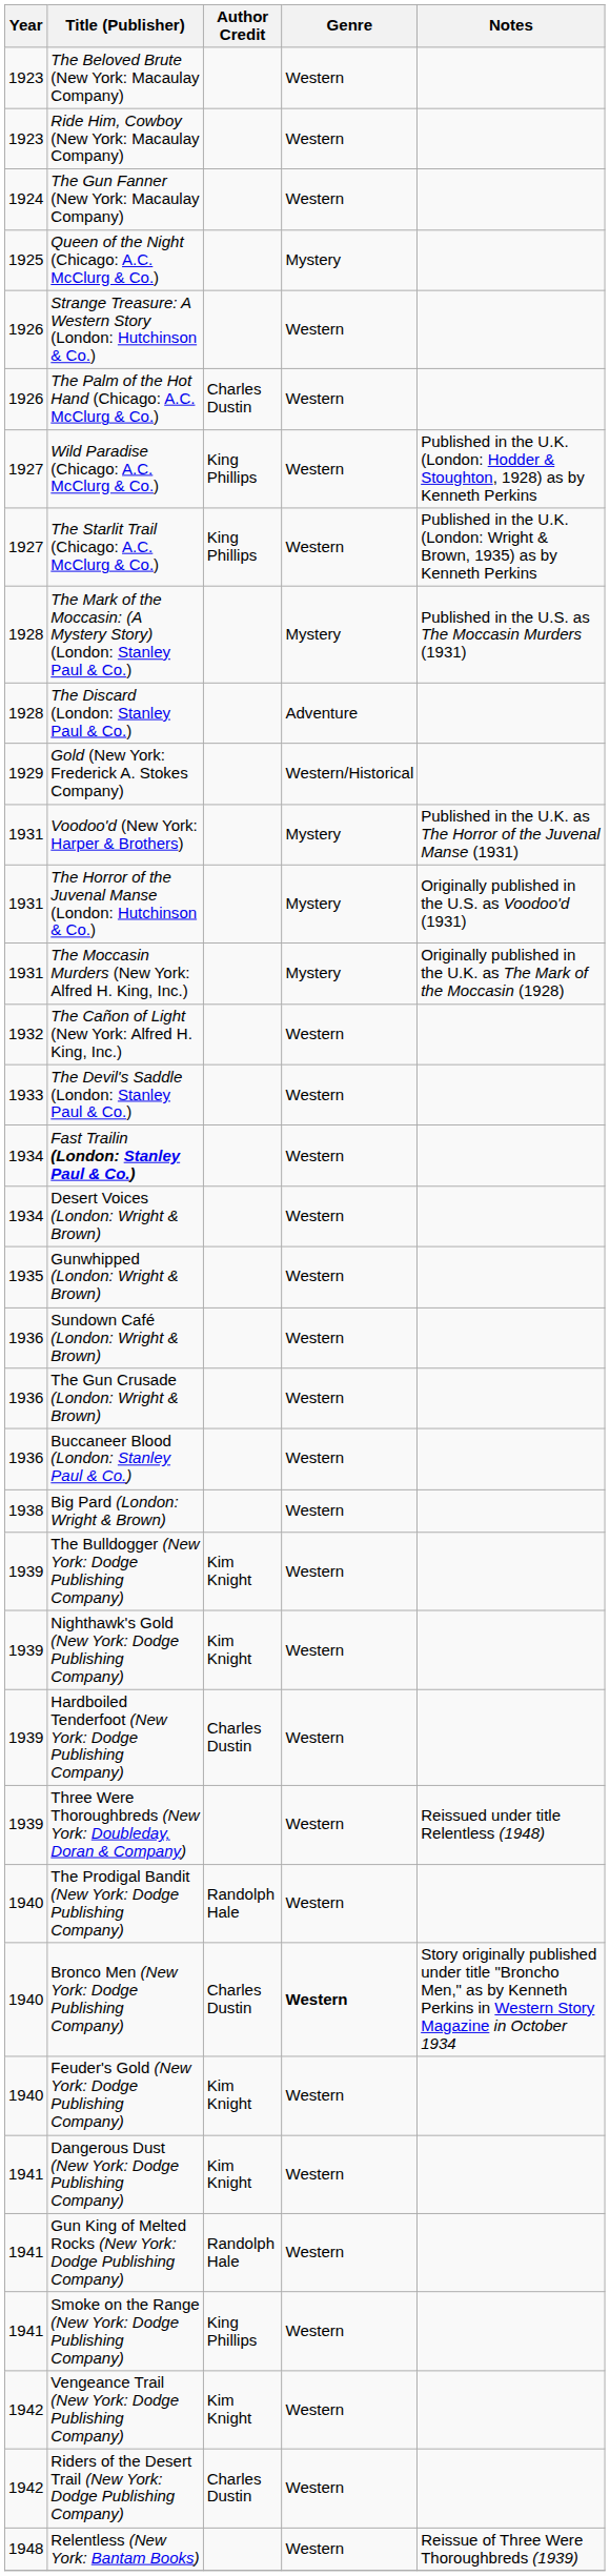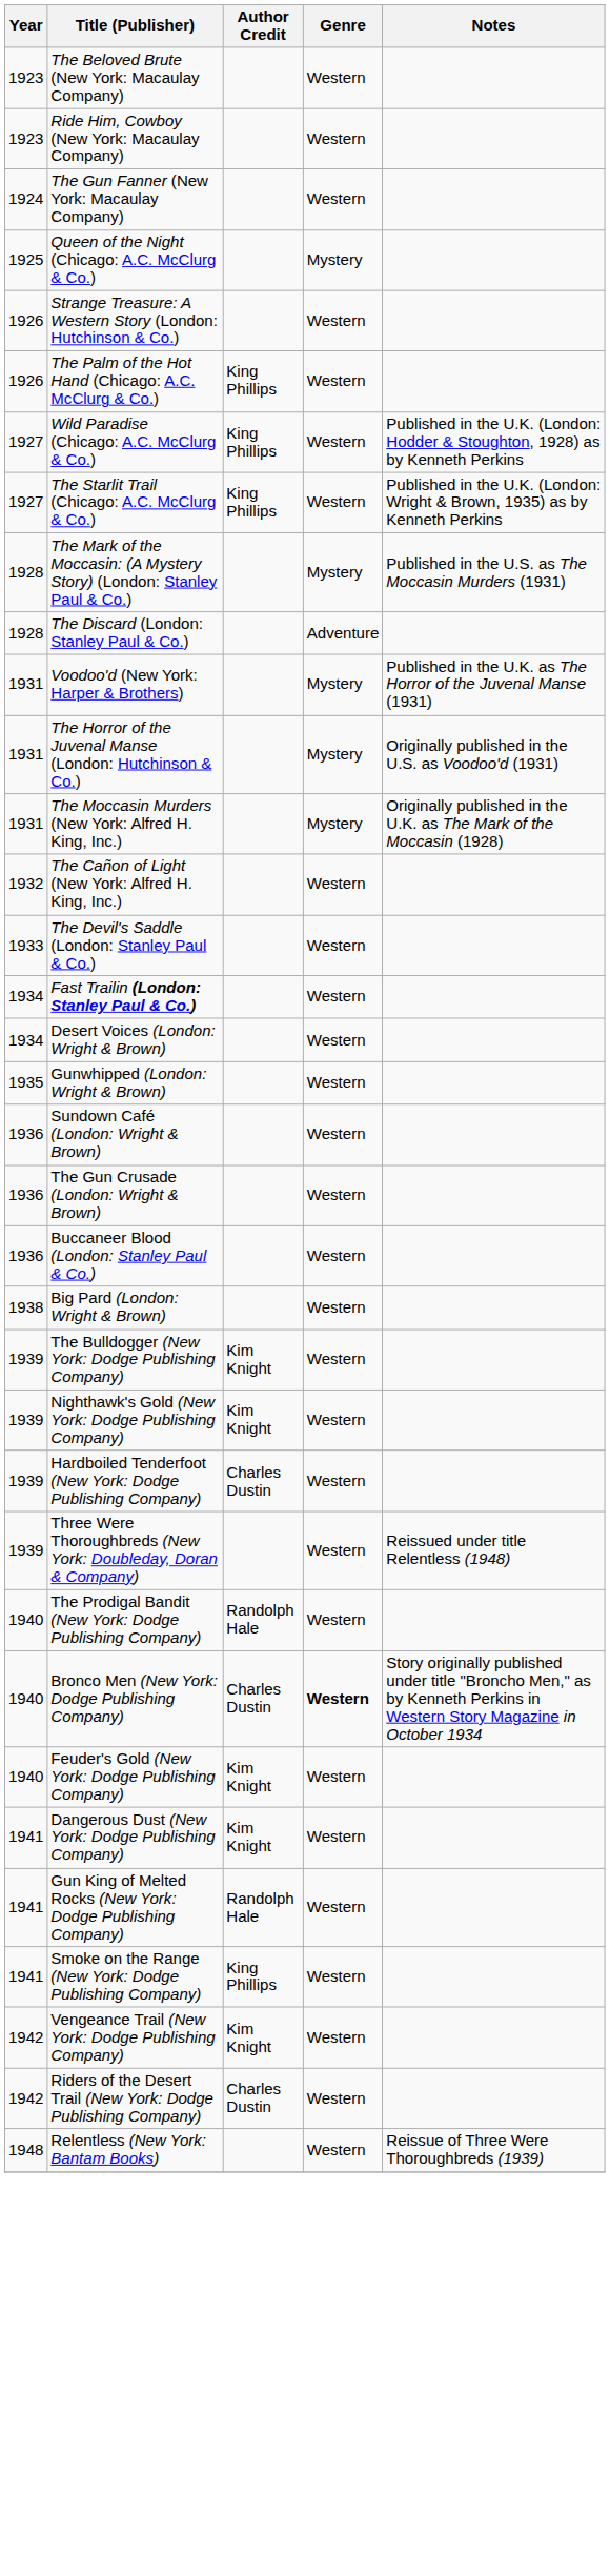The Palm of the Hot Hand (Chicago: A.C. McClurg & Co.) | Author Credit: Charles Dustin -> King Phillips
- row: 1929 | Gold (New York: Frederick A. Stokes Company) | Western/Historical
